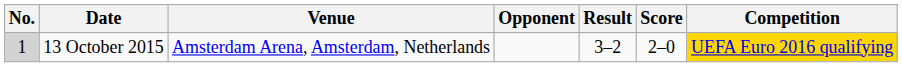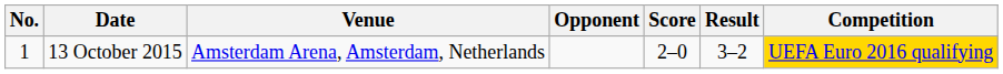columns swapped: Score <-> Result
13 October 2015 | No.: lightgrey background -> no background
